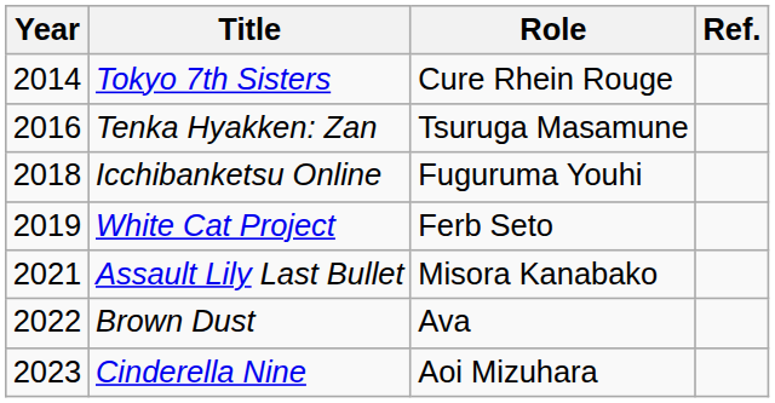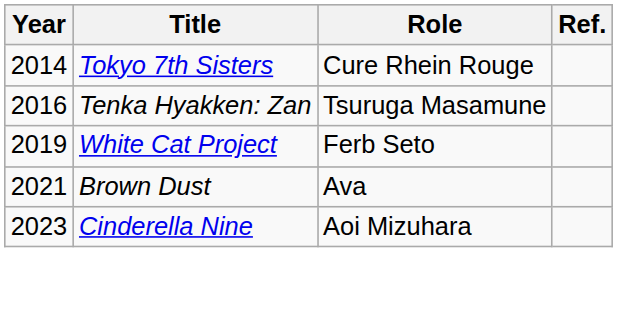- row: 2018 | Icchibanketsu Online | Fuguruma Youhi
- row: 2021 | Assault Lily Last Bullet | Misora Kanabako
Brown Dust | Year: 2022 -> 2021
